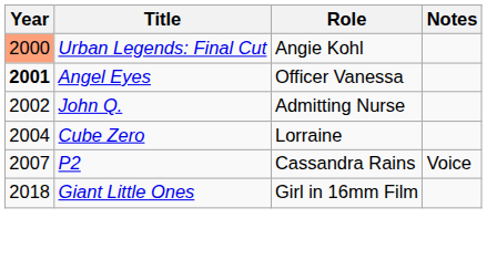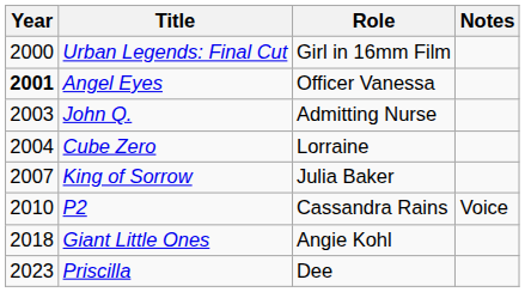Urban Legends: Final Cut | Year: lightsalmon background -> no background
Urban Legends: Final Cut | Role: Angie Kohl -> Girl in 16mm Film
John Q. | Year: 2002 -> 2003
+ row: 2007 | King of Sorrow | Julia Baker
P2 | Year: 2007 -> 2010
Giant Little Ones | Role: Girl in 16mm Film -> Angie Kohl
+ row: 2023 | Priscilla | Dee
